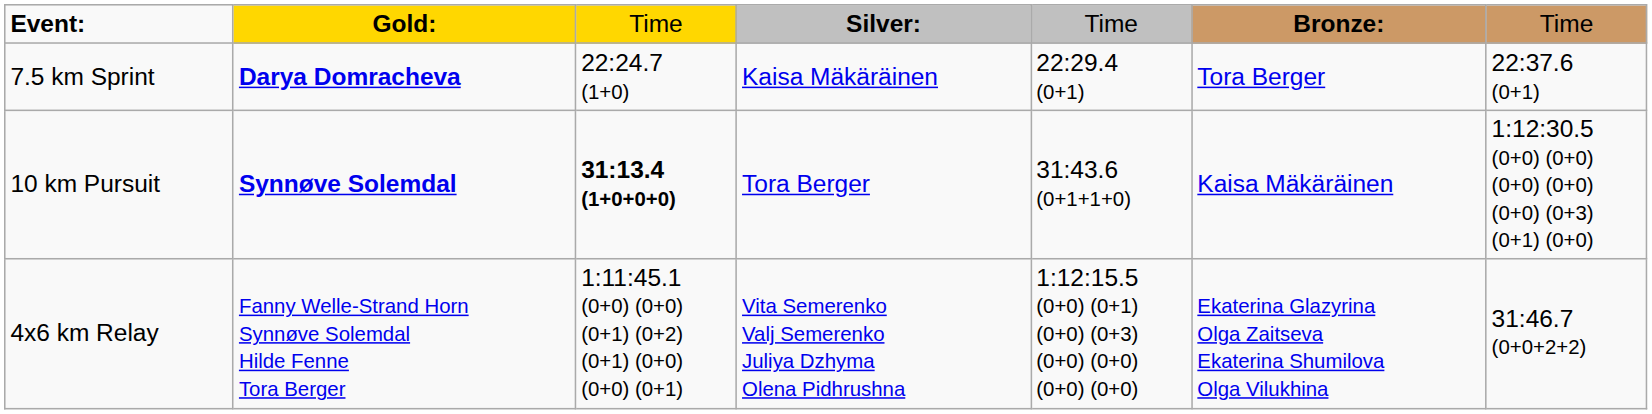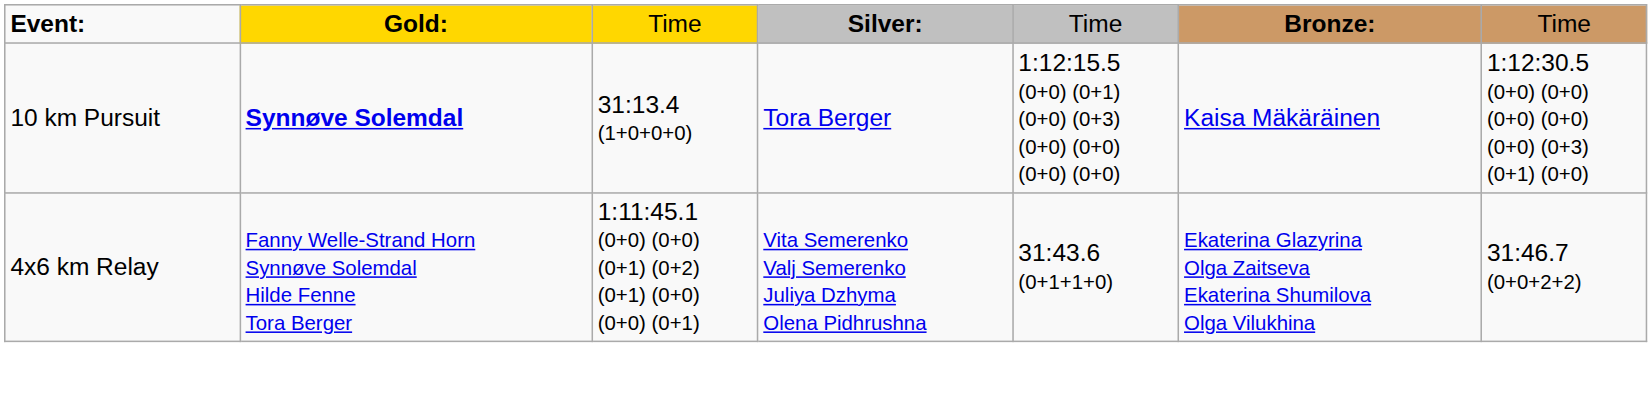- row: 7.5 km Sprint | Darya Domracheva | 22:24.7 (1+0) | Kaisa Mäkäräinen | 22:29.4 (0+1) | Tora Berger | 22:37.6 (0+1)
10 km Pursuit | column 3: bold -> normal
10 km Pursuit | column 5: 31:43.6 (0+1+1+0) -> 1:12:15.5 (0+0) (0+1) (0+0) (0+3) (0+0) (0+0) (0+0) (0+0)
4x6 km Relay | column 5: 1:12:15.5 (0+0) (0+1) (0+0) (0+3) (0+0) (0+0) (0+0) (0+0) -> 31:43.6 (0+1+1+0)
